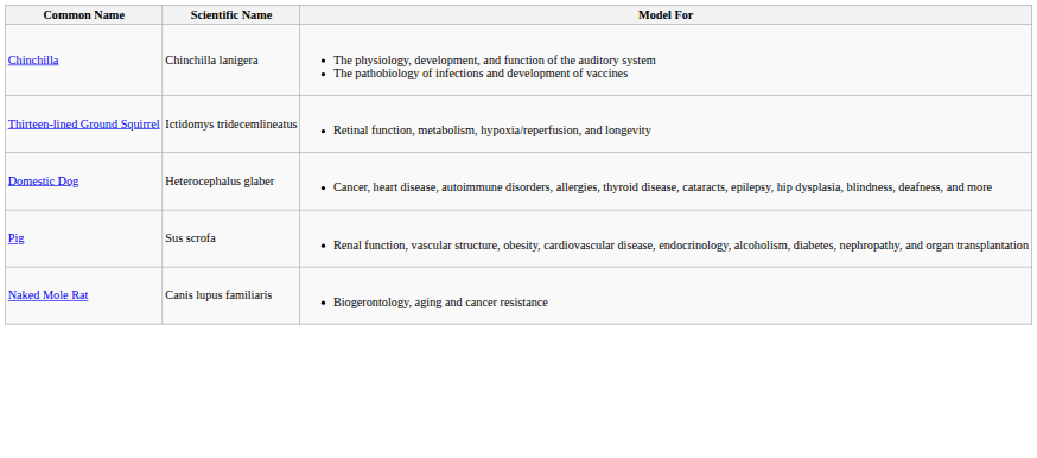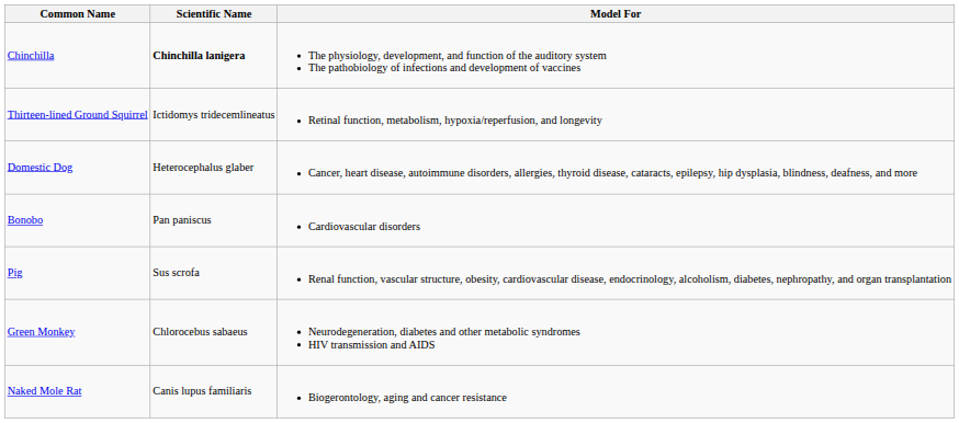Chinchilla | Scientific Name: normal -> bold
+ row: Bonobo | Pan paniscus | Cardiovascular disorders
+ row: Green Monkey | Chlorocebus sabaeus | Neurodegeneration, diabetes and other metabolic syndromes HIV transmission and AIDS
